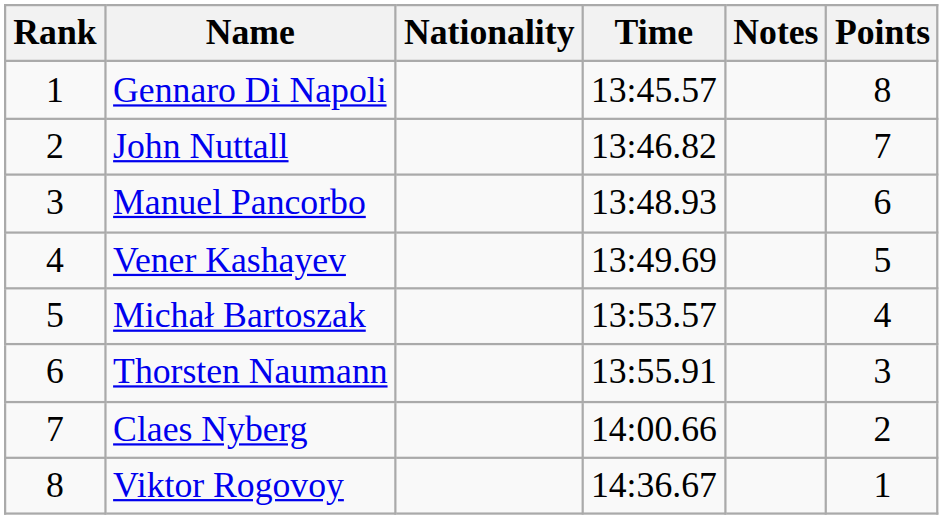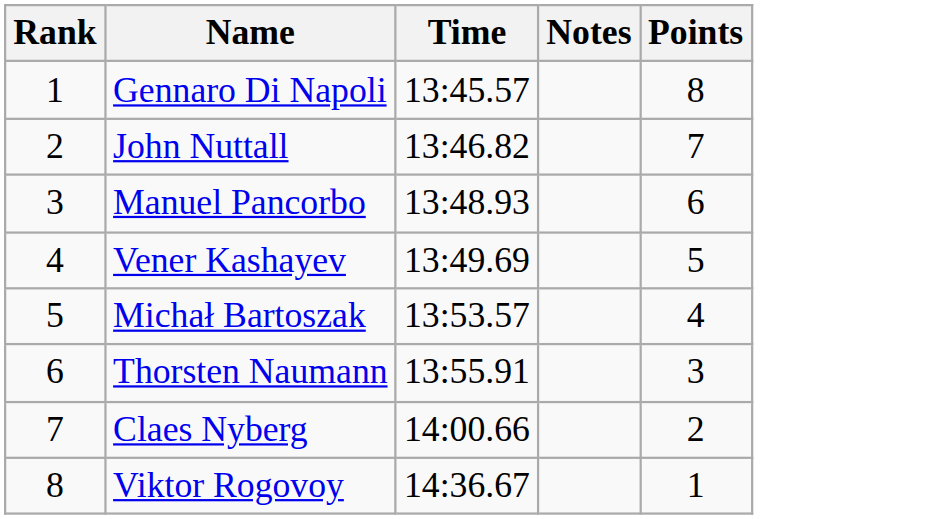- column: Nationality
